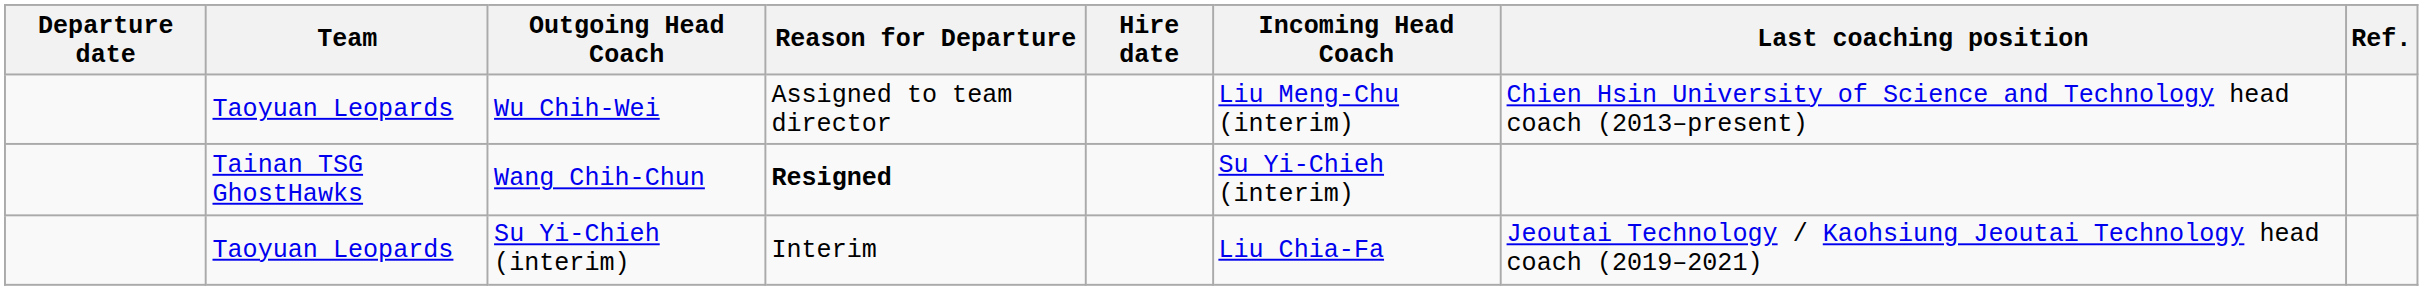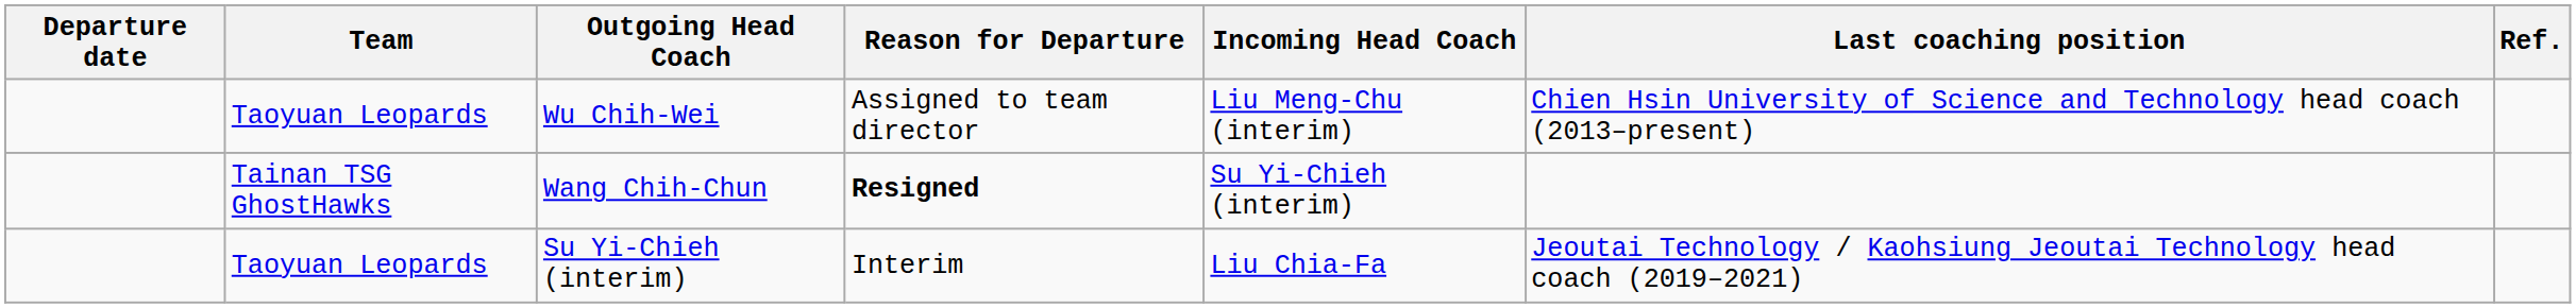- column: Hire date
